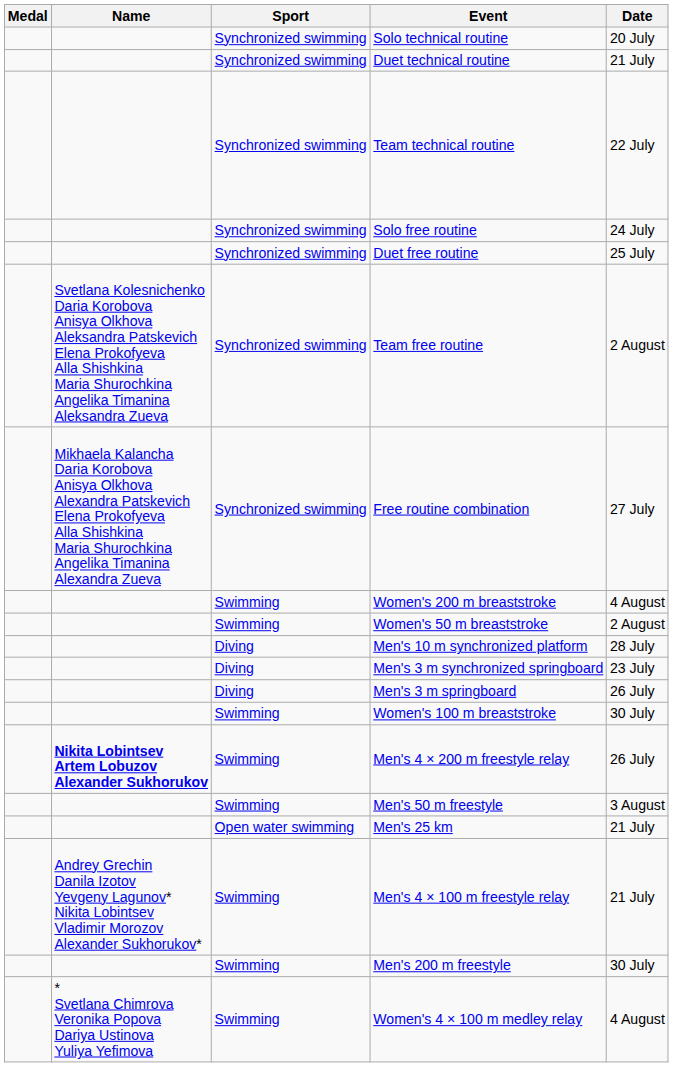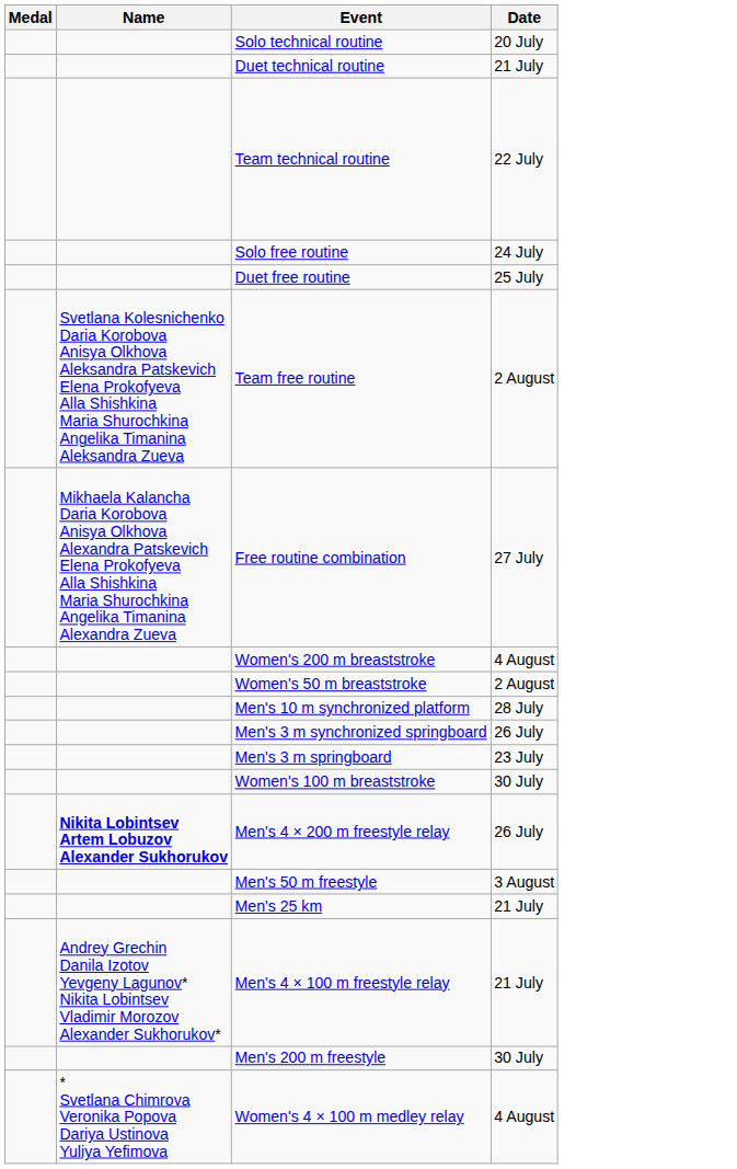- column: Sport | Synchronized swimming | Synchronized swimming | Synchronized swimming | Synchronized swimming | Synchronized swimming | Synchronized swimming | Synchronized swimming | Swimming | Swimming | Diving | Diving | Diving | Swimming | Swimming | Swimming | Open water swimming | Swimming | Swimming | Swimming
Men's 3 m synchronized springboard | Date: 23 July -> 26 July
Men's 3 m springboard | Date: 26 July -> 23 July
